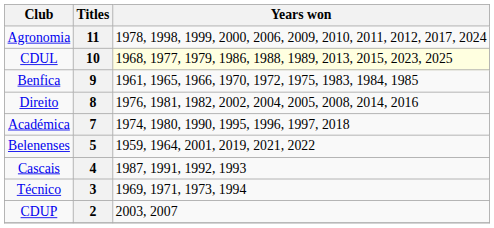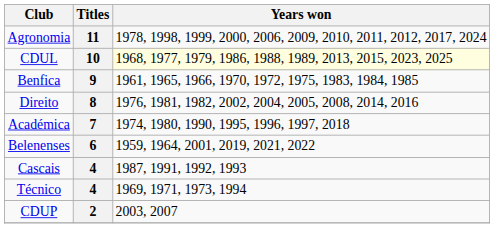Belenenses | Titles: 5 -> 6
Técnico | Titles: 3 -> 4
